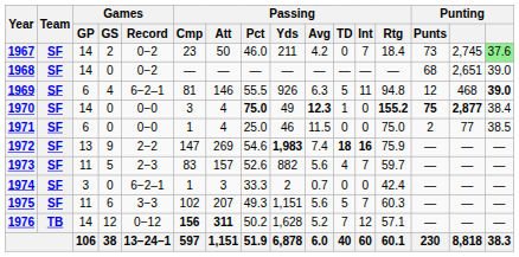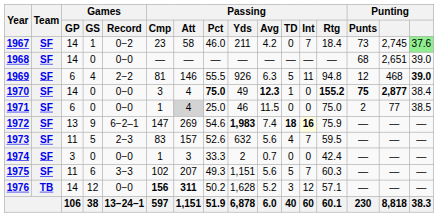1967 | Games / GS: 2 -> 1
1967 | Passing / Att: 50 -> 58
1968 | Games / Record: 0−2 -> 0−0
1969 | Games / Record: 6−2–1 -> 2−2
1971 | Passing / Att: no background -> lightgrey background
1972 | Games / Record: 2−2 -> 6−2–1
1972 | Passing / Int: no background -> lightyellow background
1973 | Passing / Yds: 882 -> 632
1973 | Passing / Rtg: 59.7 -> 59.5
1974 | Games / Record: 6−2–1 -> 0−0
1976 | Games / Record: 0−12 -> 0−0
1976 | Passing / TD: 7 -> 3
